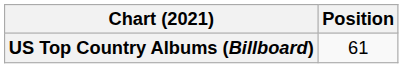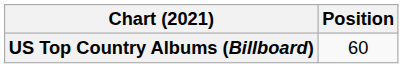US Top Country Albums (Billboard) | Position: 61 -> 60
